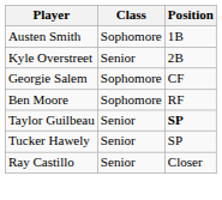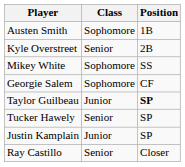+ row: Mikey White | Sophomore | SS
- row: Ben Moore | Sophomore | RF
Taylor Guilbeau | Class: Senior -> Junior
+ row: Justin Kamplain | Junior | SP
